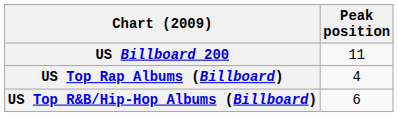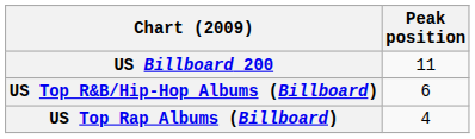rows swapped: US Top R&B/Hip-Hop Albums (Billboard) <-> US Top Rap Albums (Billboard)
